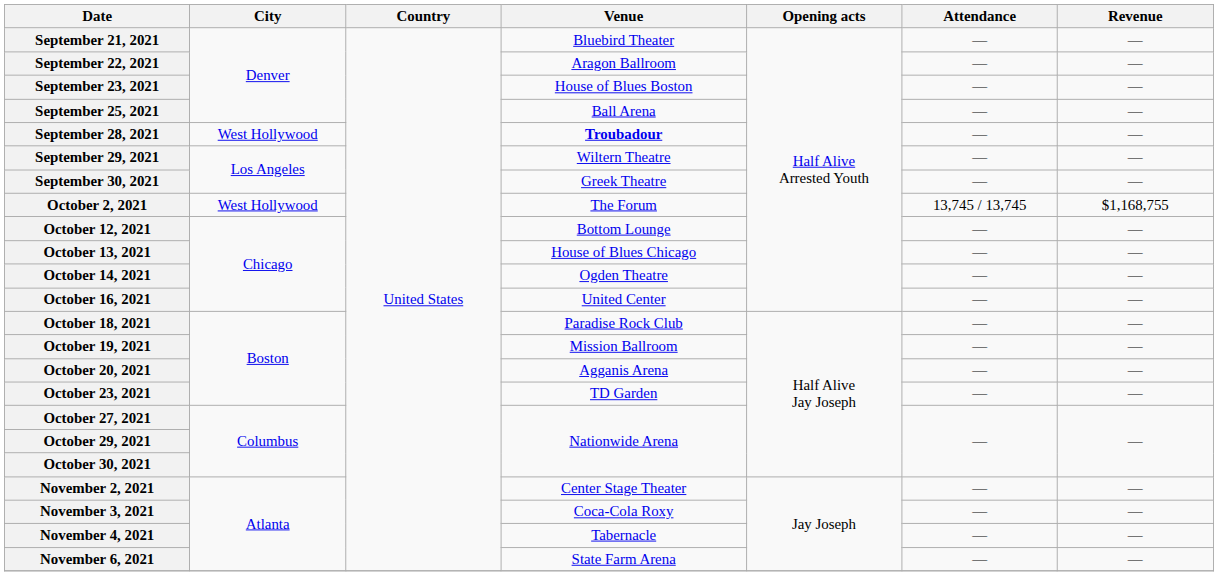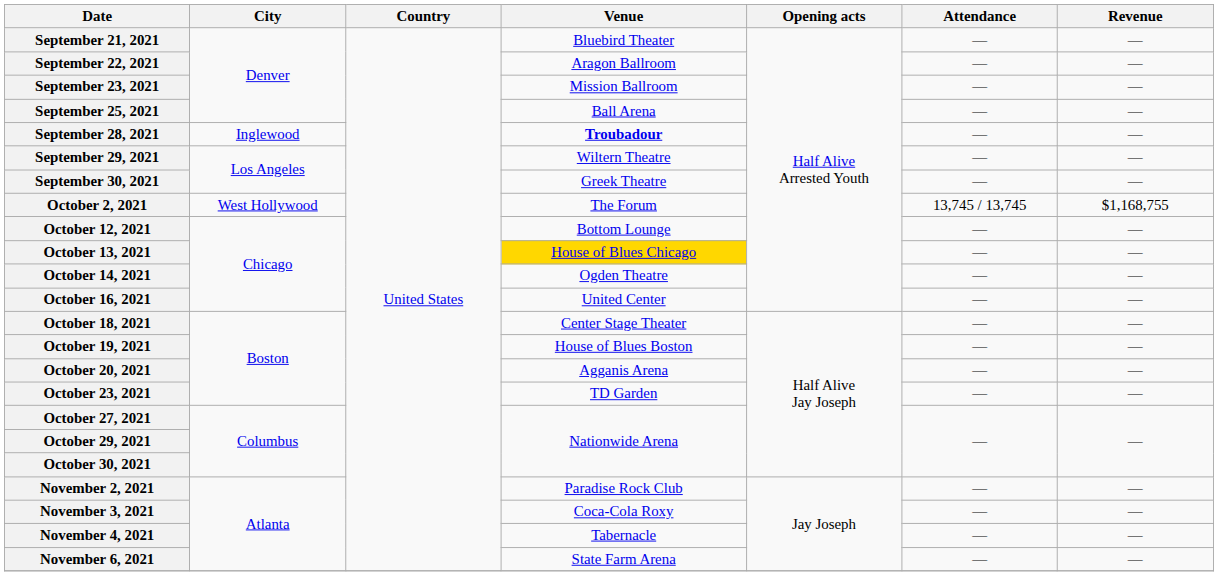September 23, 2021 | Venue: House of Blues Boston -> Mission Ballroom
September 28, 2021 | City: West Hollywood -> Inglewood
October 13, 2021 | Venue: no background -> gold background
October 18, 2021 | Venue: Paradise Rock Club -> Center Stage Theater
October 19, 2021 | Venue: Mission Ballroom -> House of Blues Boston
November 2, 2021 | Venue: Center Stage Theater -> Paradise Rock Club
